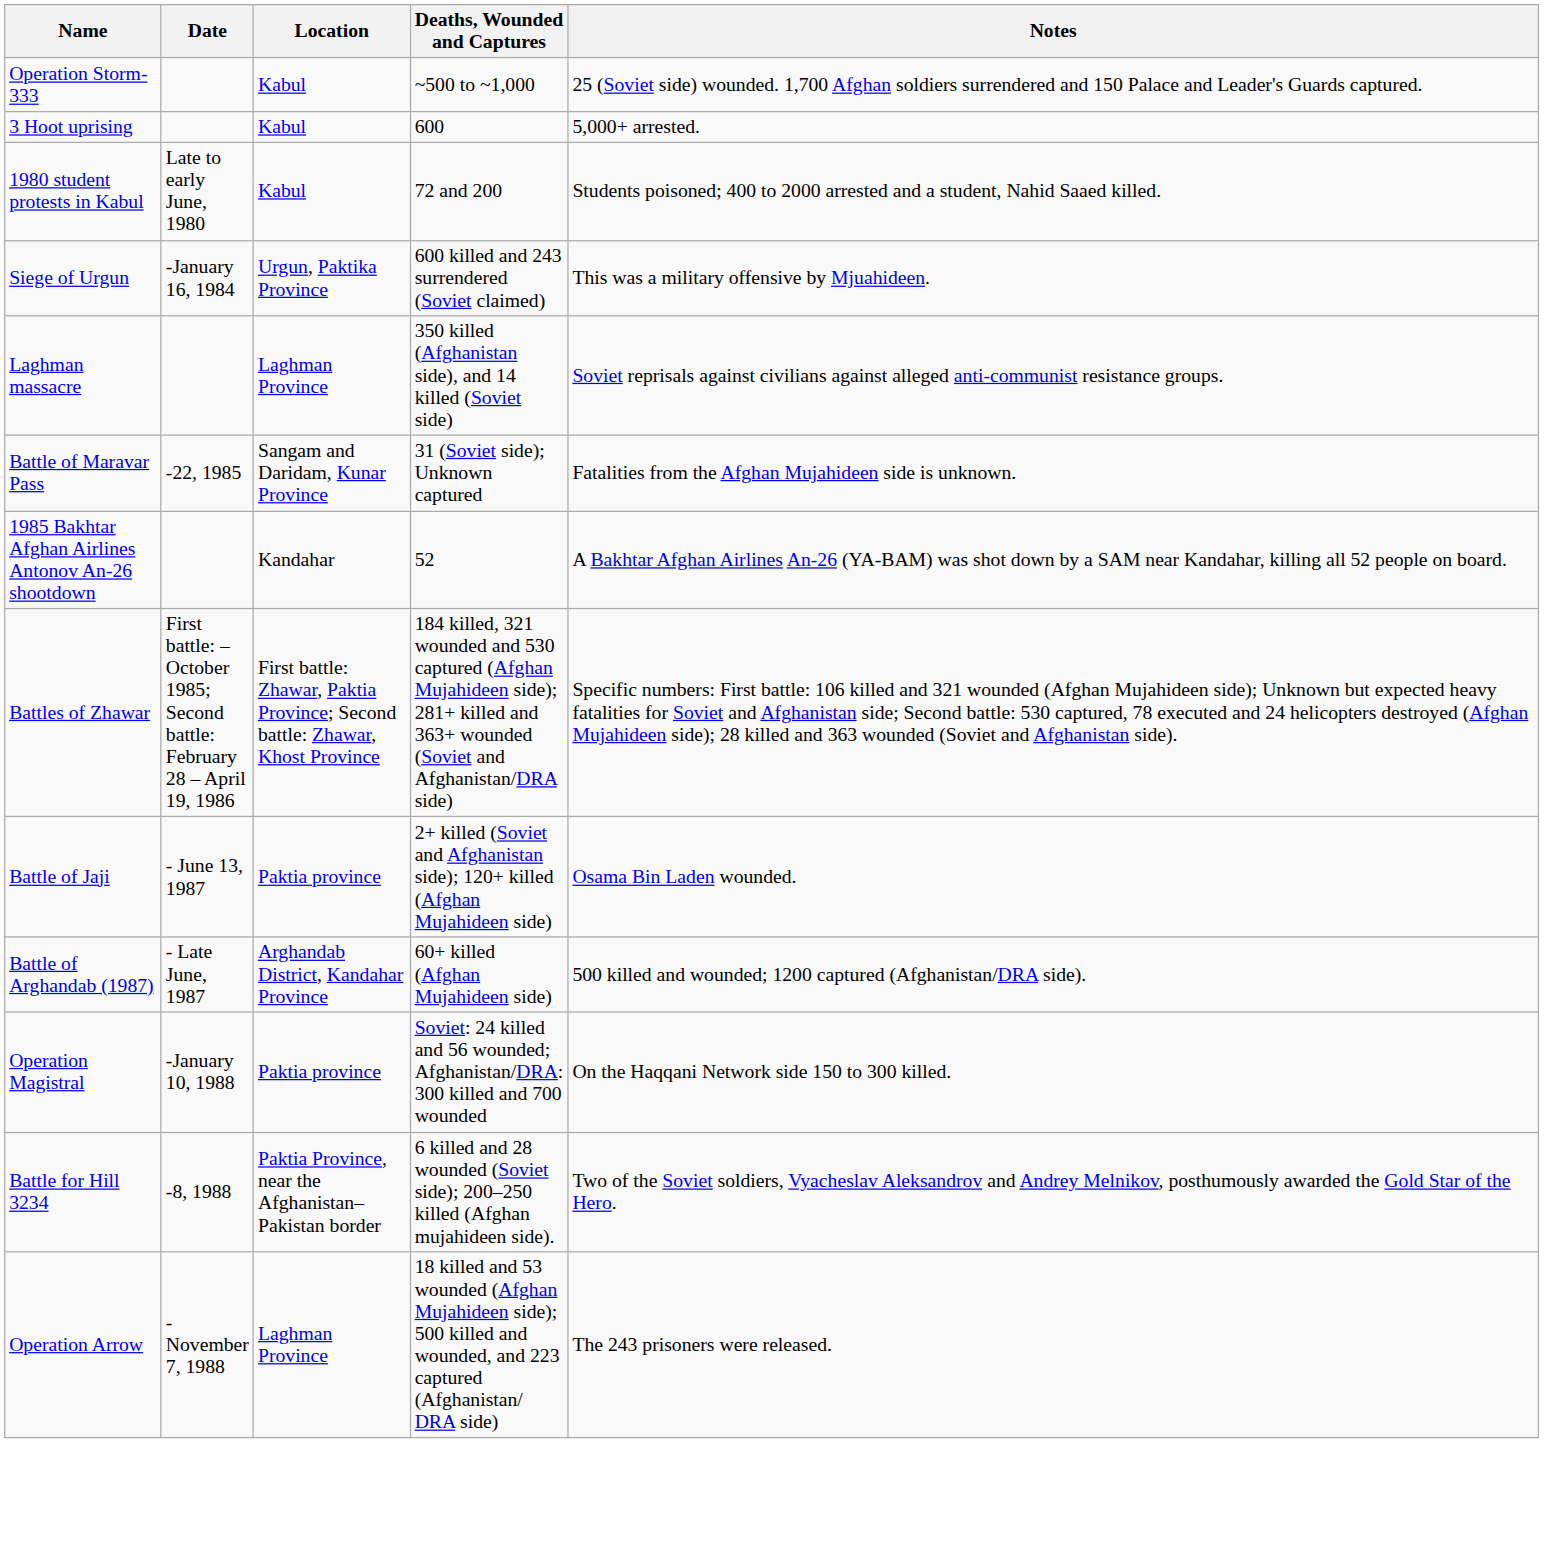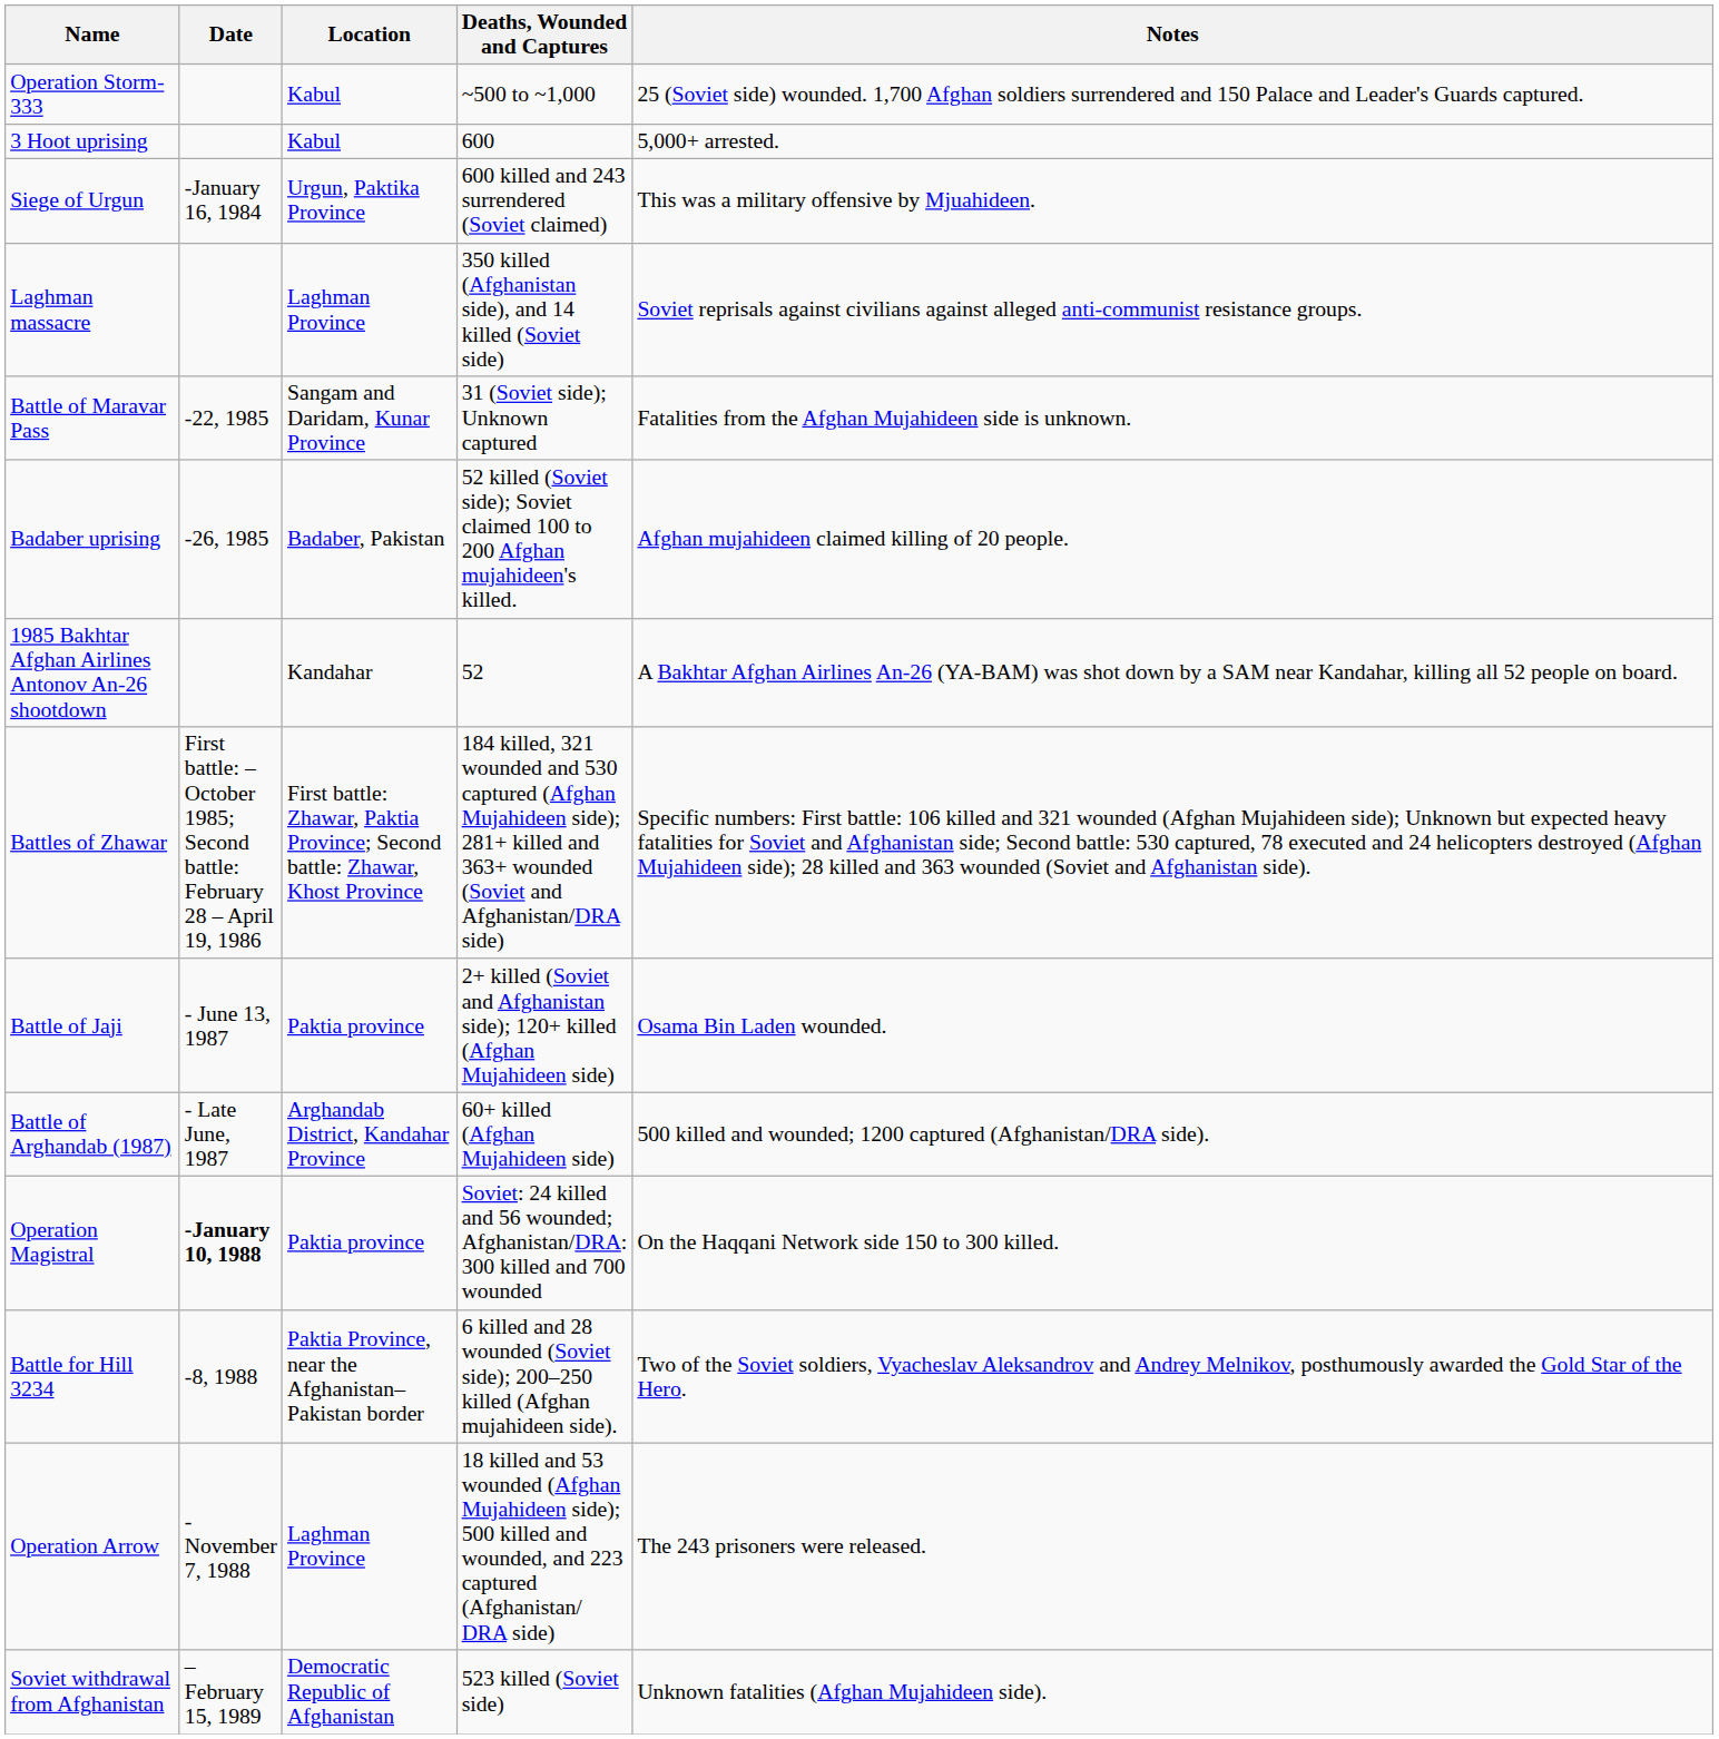- row: 1980 student protests in Kabul | Late to early June, 1980 | Kabul | 72 and 200 | Students poisoned; 400 to 2000 arrested and a student, Nahid Saaed killed.
+ row: Badaber uprising | -26, 1985 | Badaber, Pakistan | 52 killed (Soviet side); Soviet claimed 100 to 200 Afghan mujahideen's killed. | Afghan mujahideen claimed killing of 20 people.
Operation Magistral | Date: normal -> bold
+ row: Soviet withdrawal from Afghanistan | – February 15, 1989 | Democratic Republic of Afghanistan | 523 killed (Soviet side) | Unknown fatalities (Afghan Mujahideen side).
